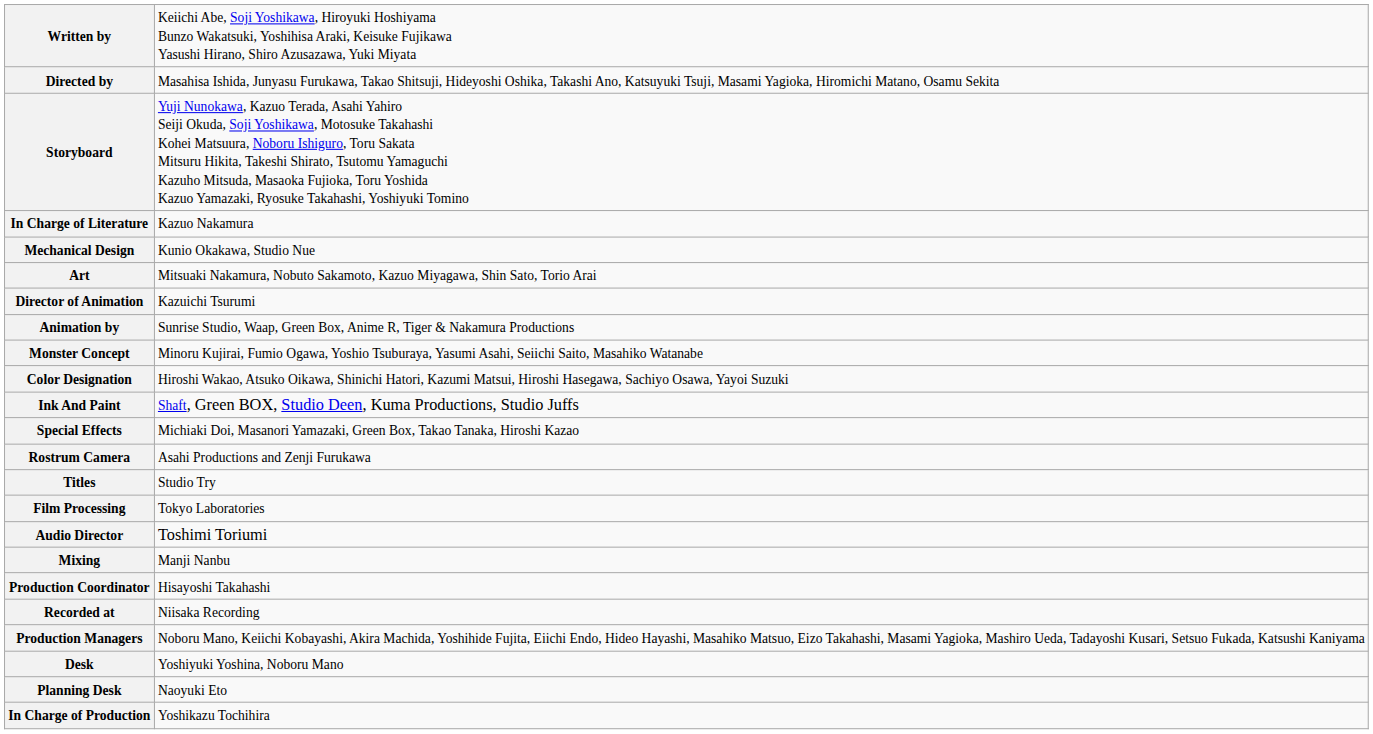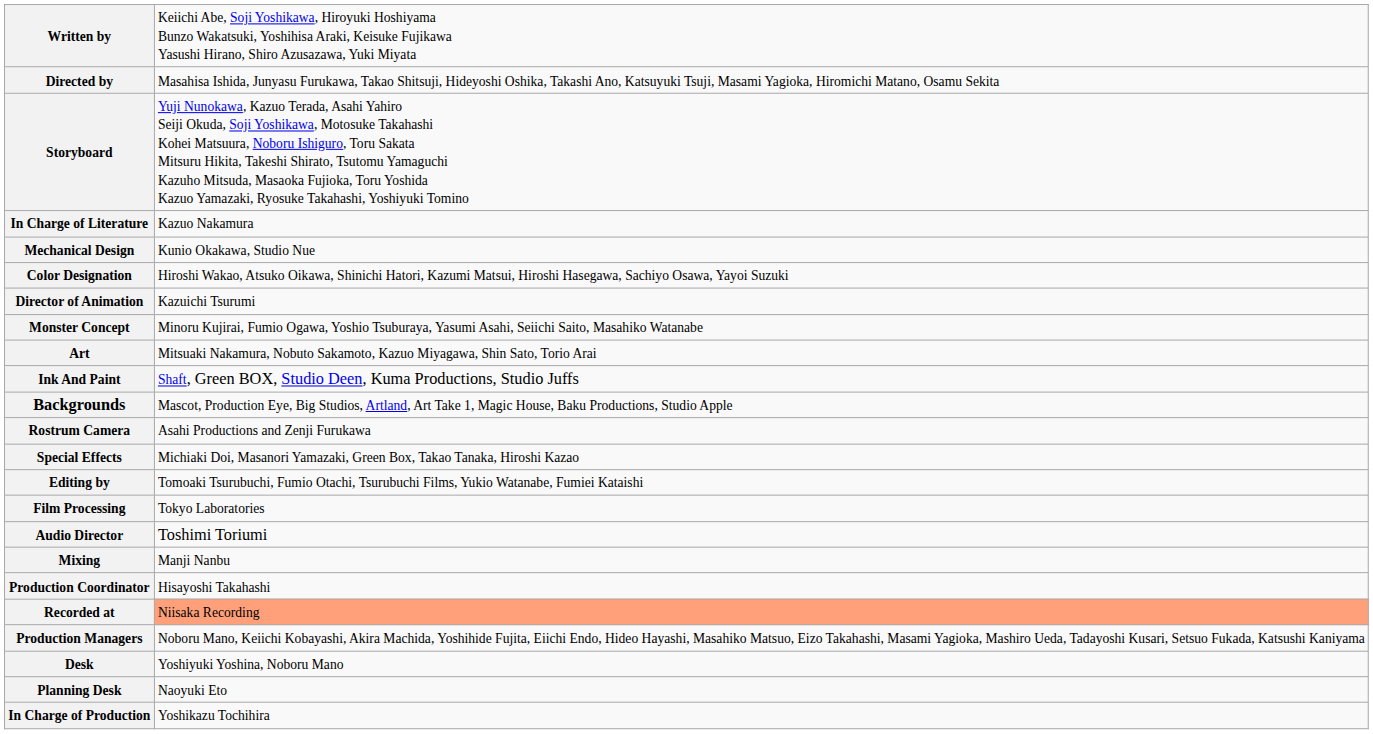rows swapped: Art <-> Color Designation
- row: Animation by | Sunrise Studio, Waap, Green Box, Anime R, Tiger & Nakamura Productions
+ row: Backgrounds | Mascot, Production Eye, Big Studios, Artland, Art Take 1, Magic House, Baku Productions, Studio Apple
rows swapped: Special Effects <-> Rostrum Camera
+ row: Editing by | Tomoaki Tsurubuchi, Fumio Otachi, Tsurubuchi Films, Yukio Watanabe, Fumiei Kataishi
- row: Titles | Studio Try
Recorded at | column 2: no background -> lightsalmon background
